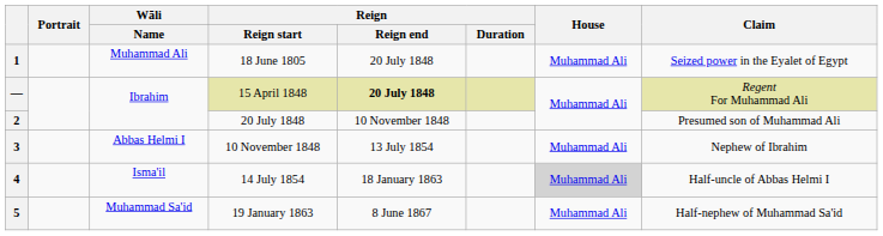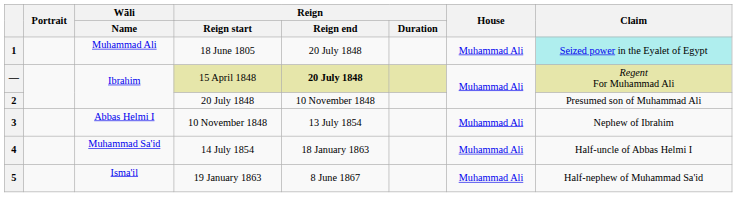1 | Claim: no background -> paleturquoise background
4 | Wāli / Name: Isma'il -> Muhammad Sa'id
4 | House: lightgrey background -> no background
5 | Wāli / Name: Muhammad Sa'id -> Isma'il
